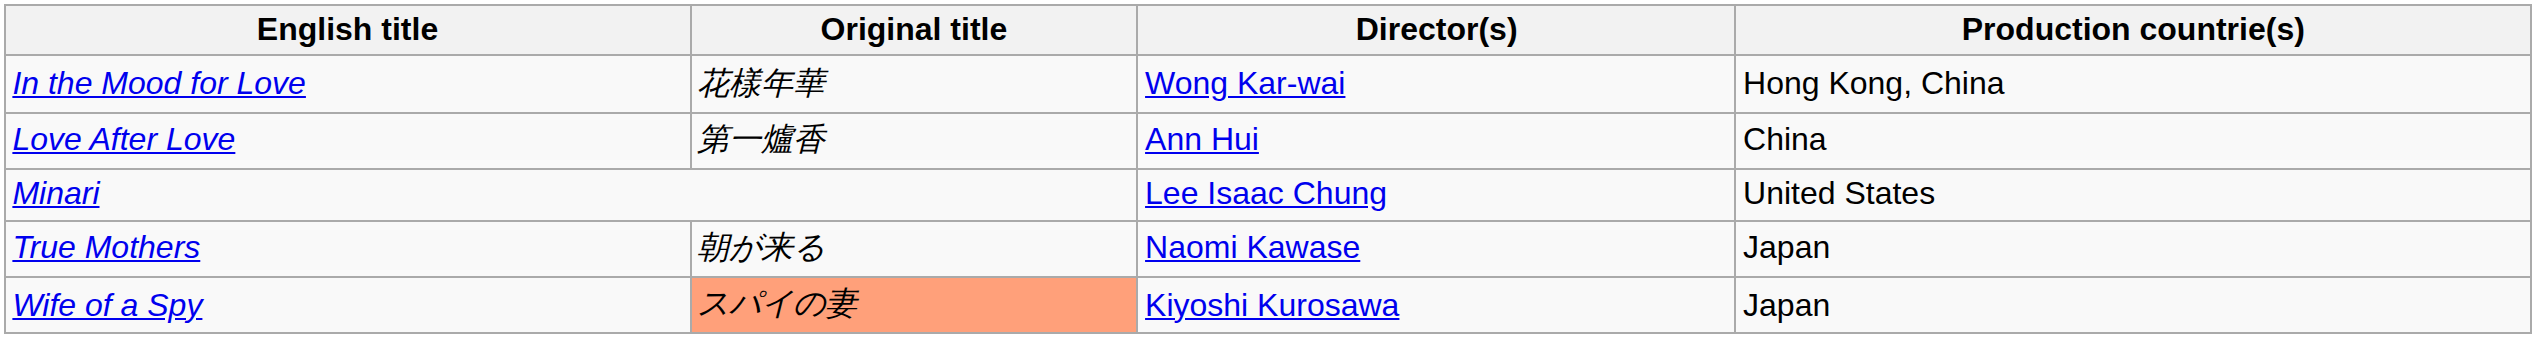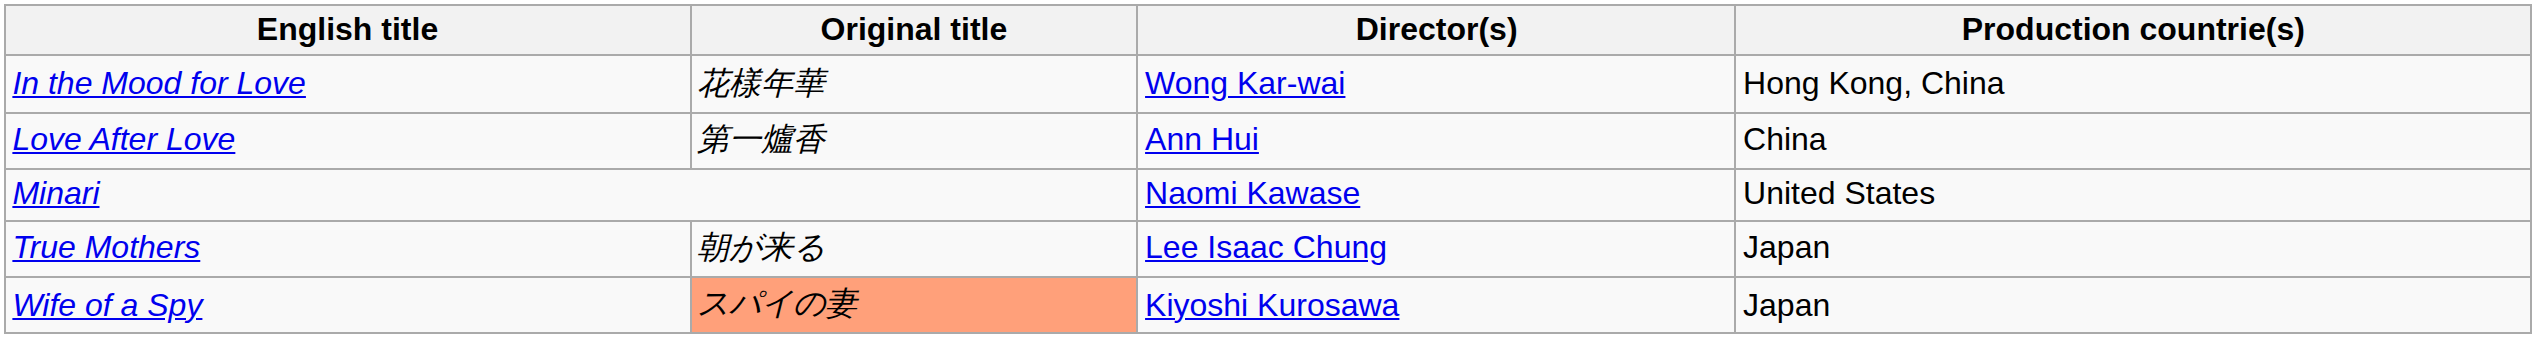Minari | Director(s): Lee Isaac Chung -> Naomi Kawase
True Mothers | Director(s): Naomi Kawase -> Lee Isaac Chung
